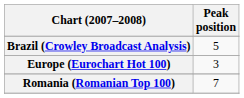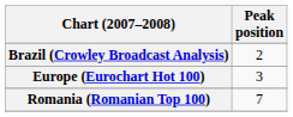Brazil (Crowley Broadcast Analysis) | Peak position: 5 -> 2
